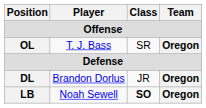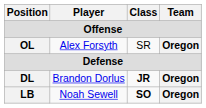+ row: OL | Alex Forsyth | SR | Oregon
- row: OL | T. J. Bass | SR | Oregon
Brandon Dorlus | Class: normal -> bold
